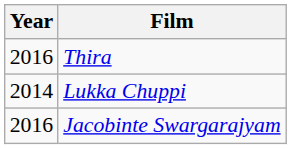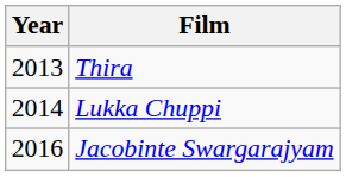Thira | Year: 2016 -> 2013
